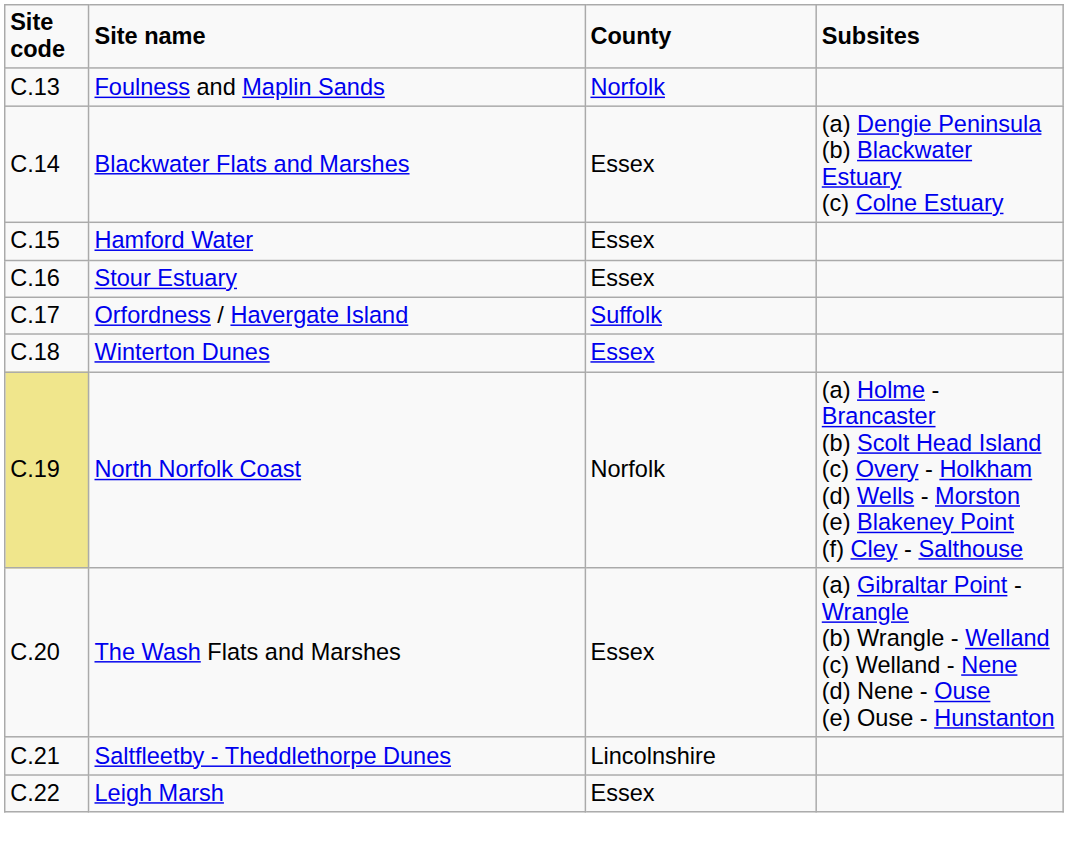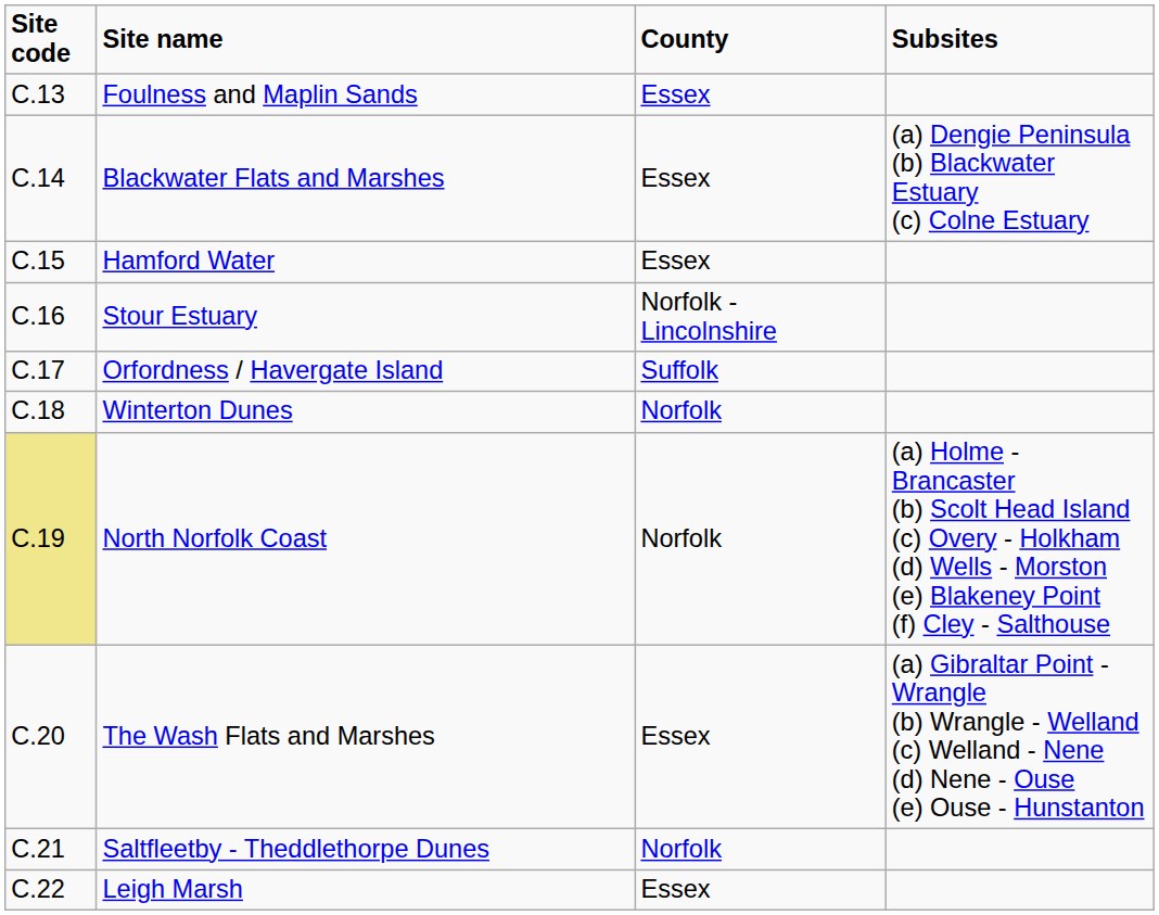Foulness and Maplin Sands | County: Norfolk -> Essex
Stour Estuary | County: Essex -> Norfolk - Lincolnshire
Winterton Dunes | County: Essex -> Norfolk
Saltfleetby - Theddlethorpe Dunes | County: Lincolnshire -> Norfolk
